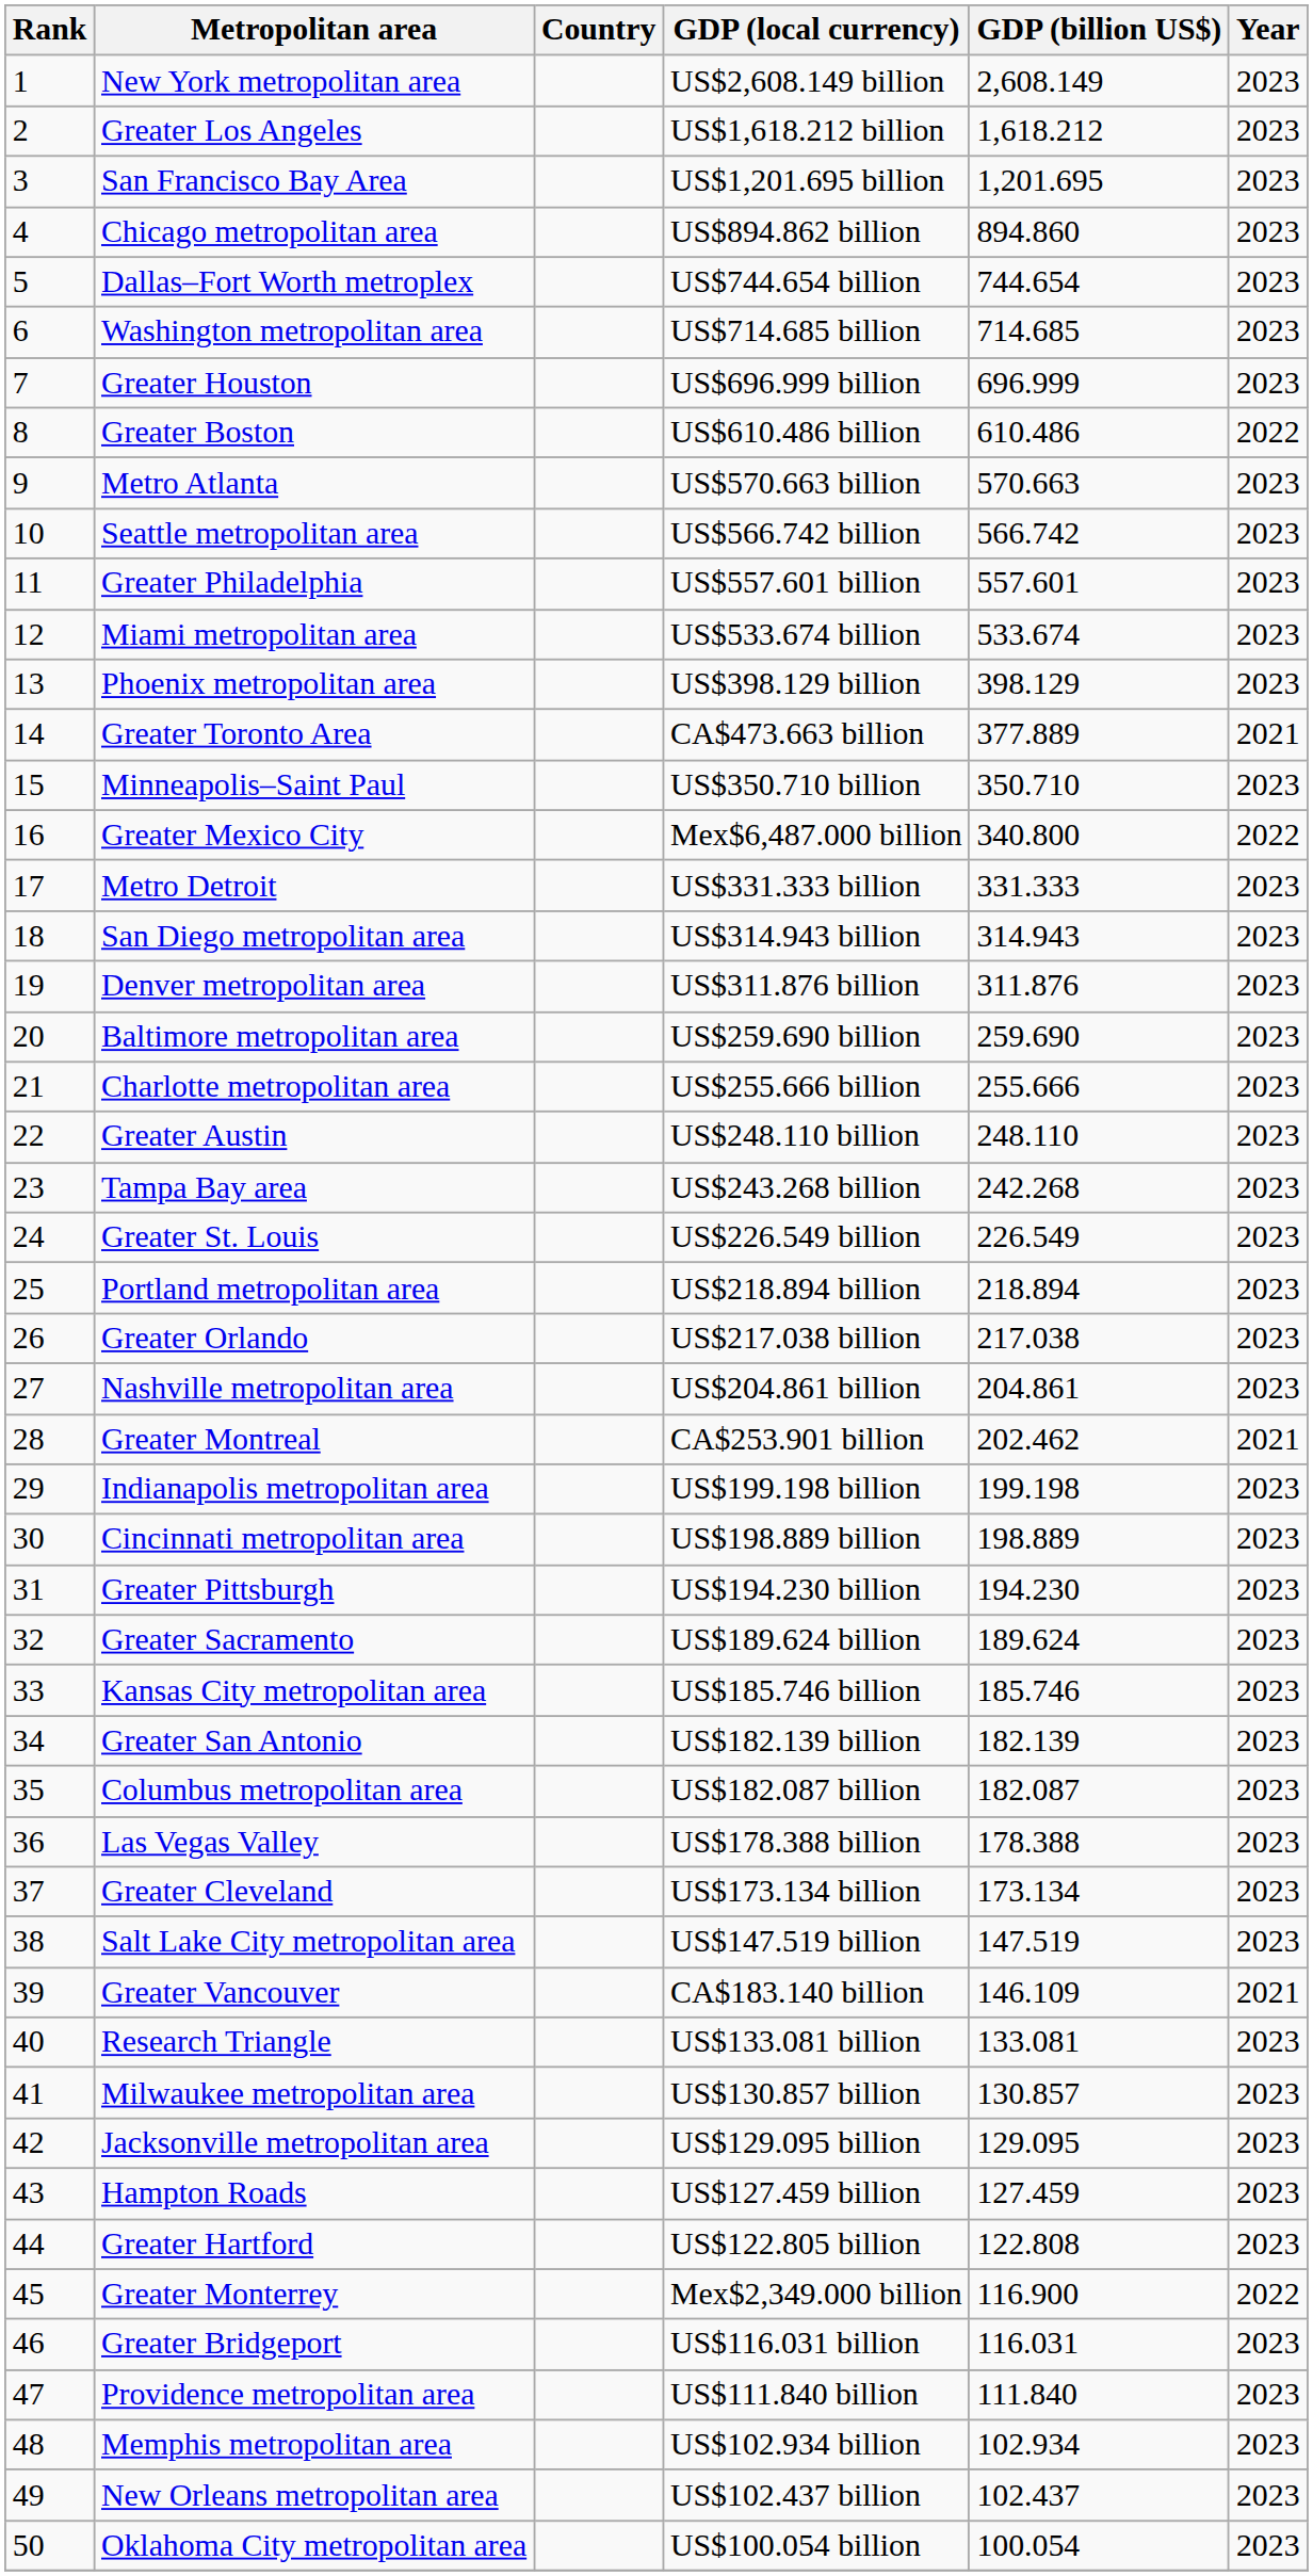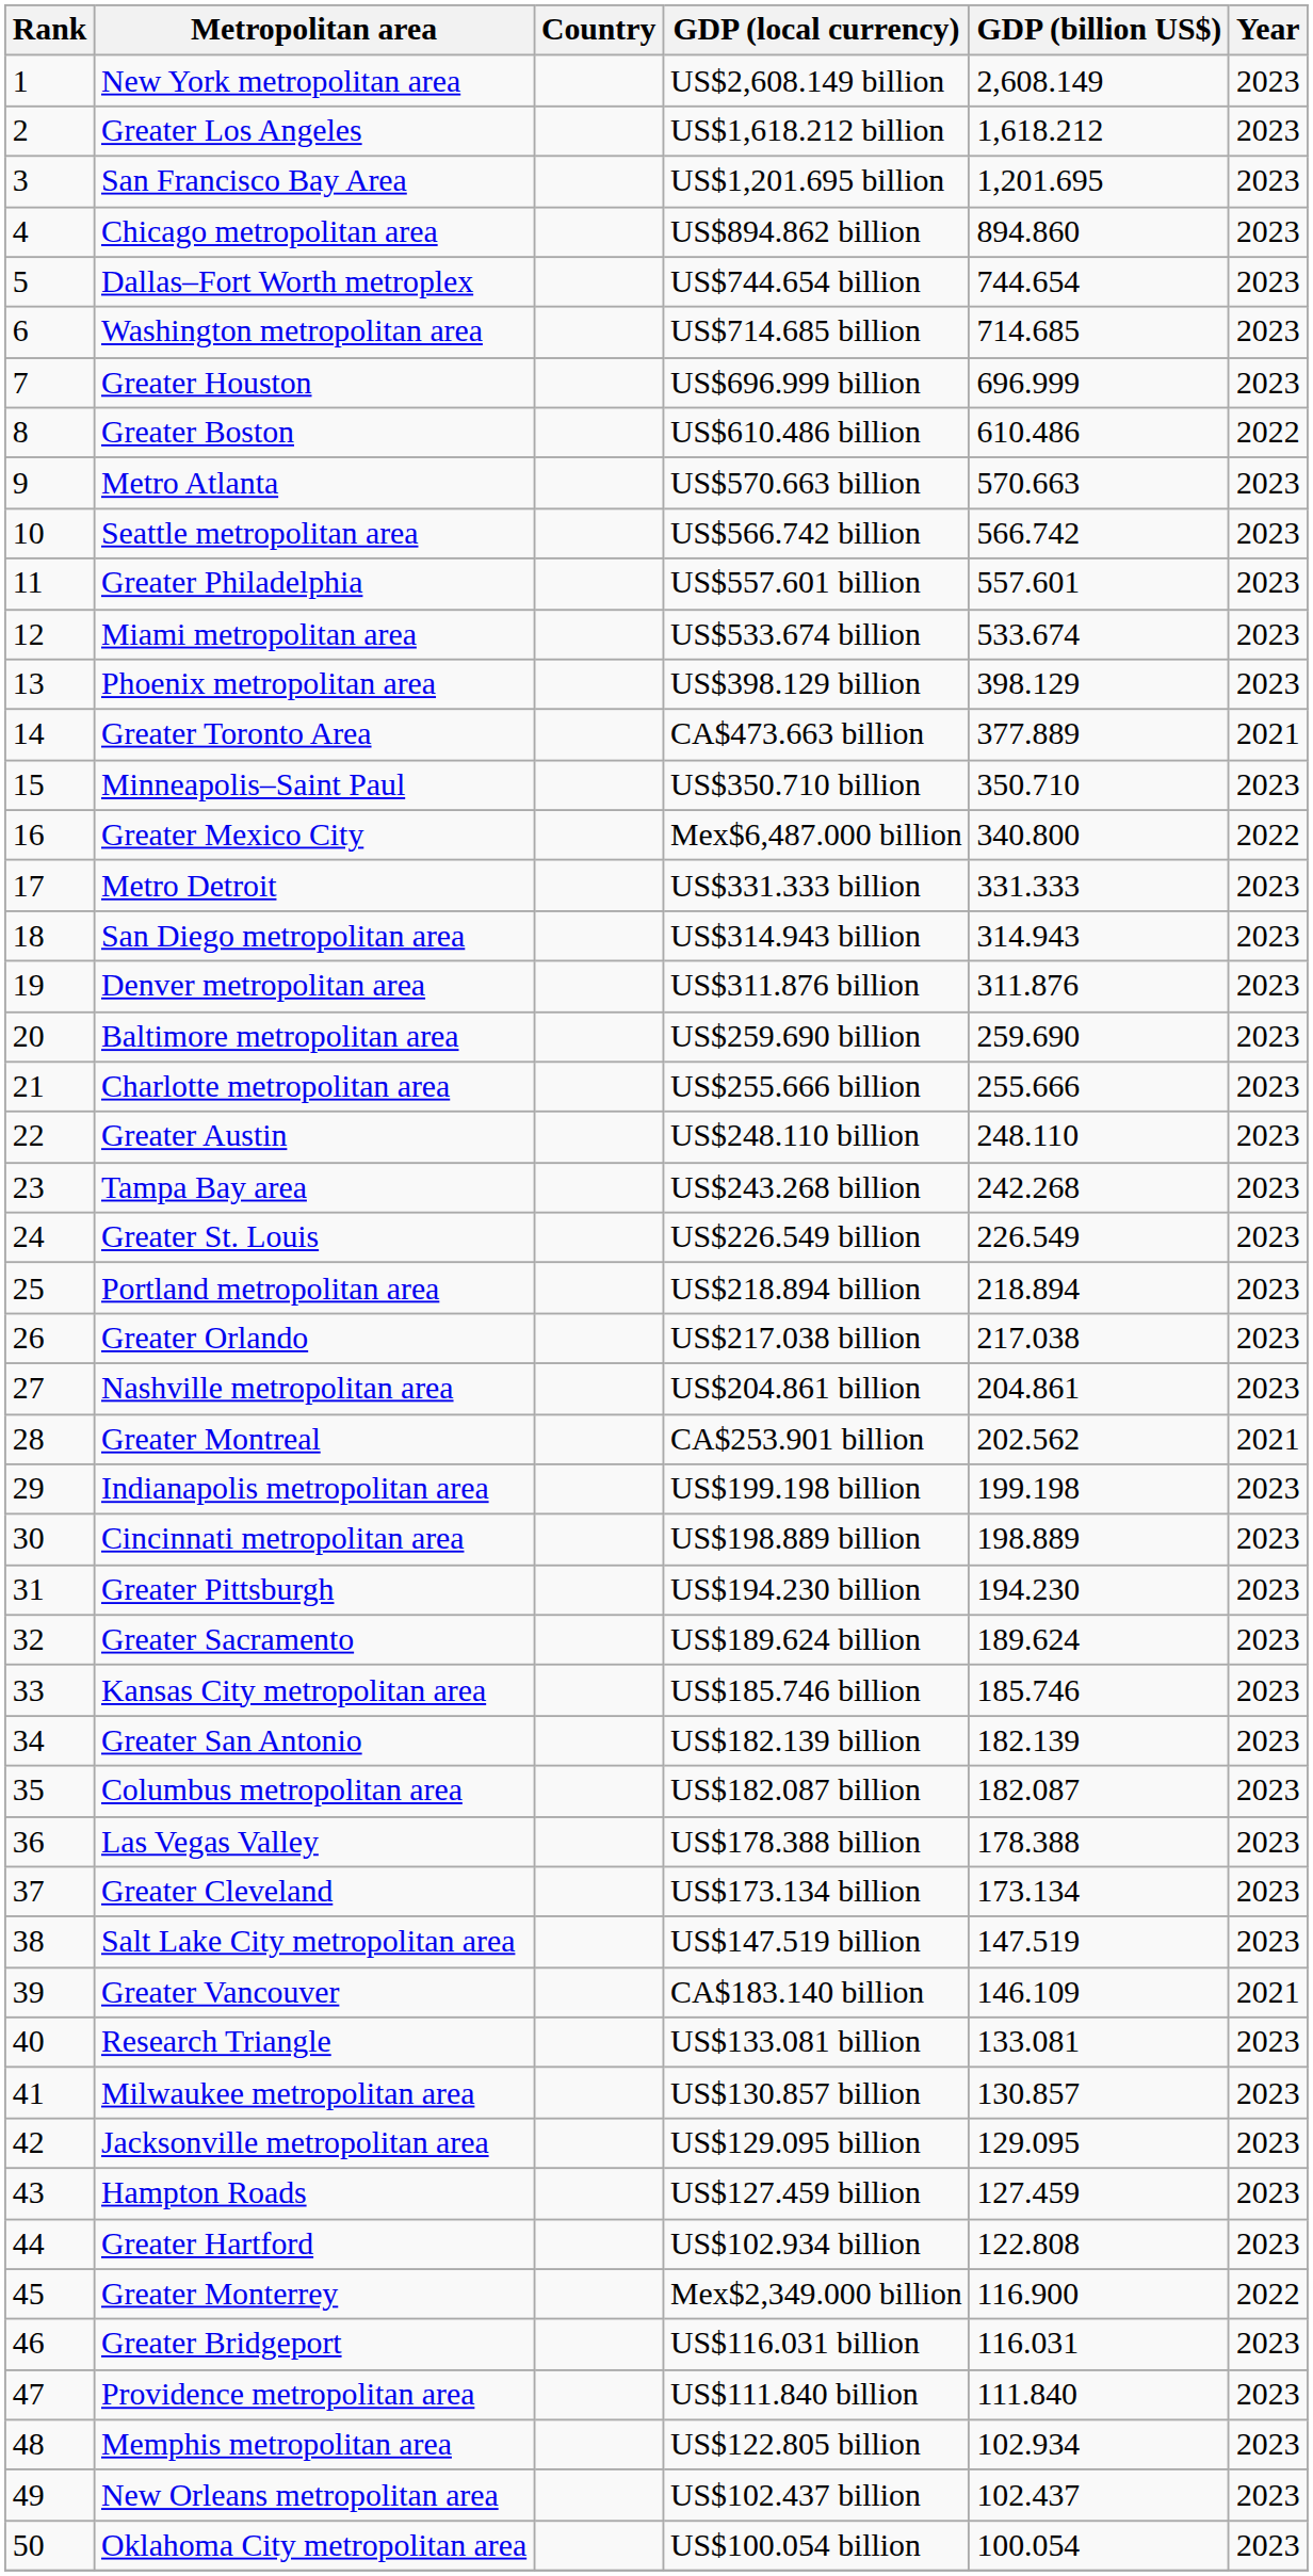Greater Montreal | GDP (billion US$): 202.462 -> 202.562
Greater Hartford | GDP (local currency): US$122.805 billion -> US$102.934 billion
Memphis metropolitan area | GDP (local currency): US$102.934 billion -> US$122.805 billion
